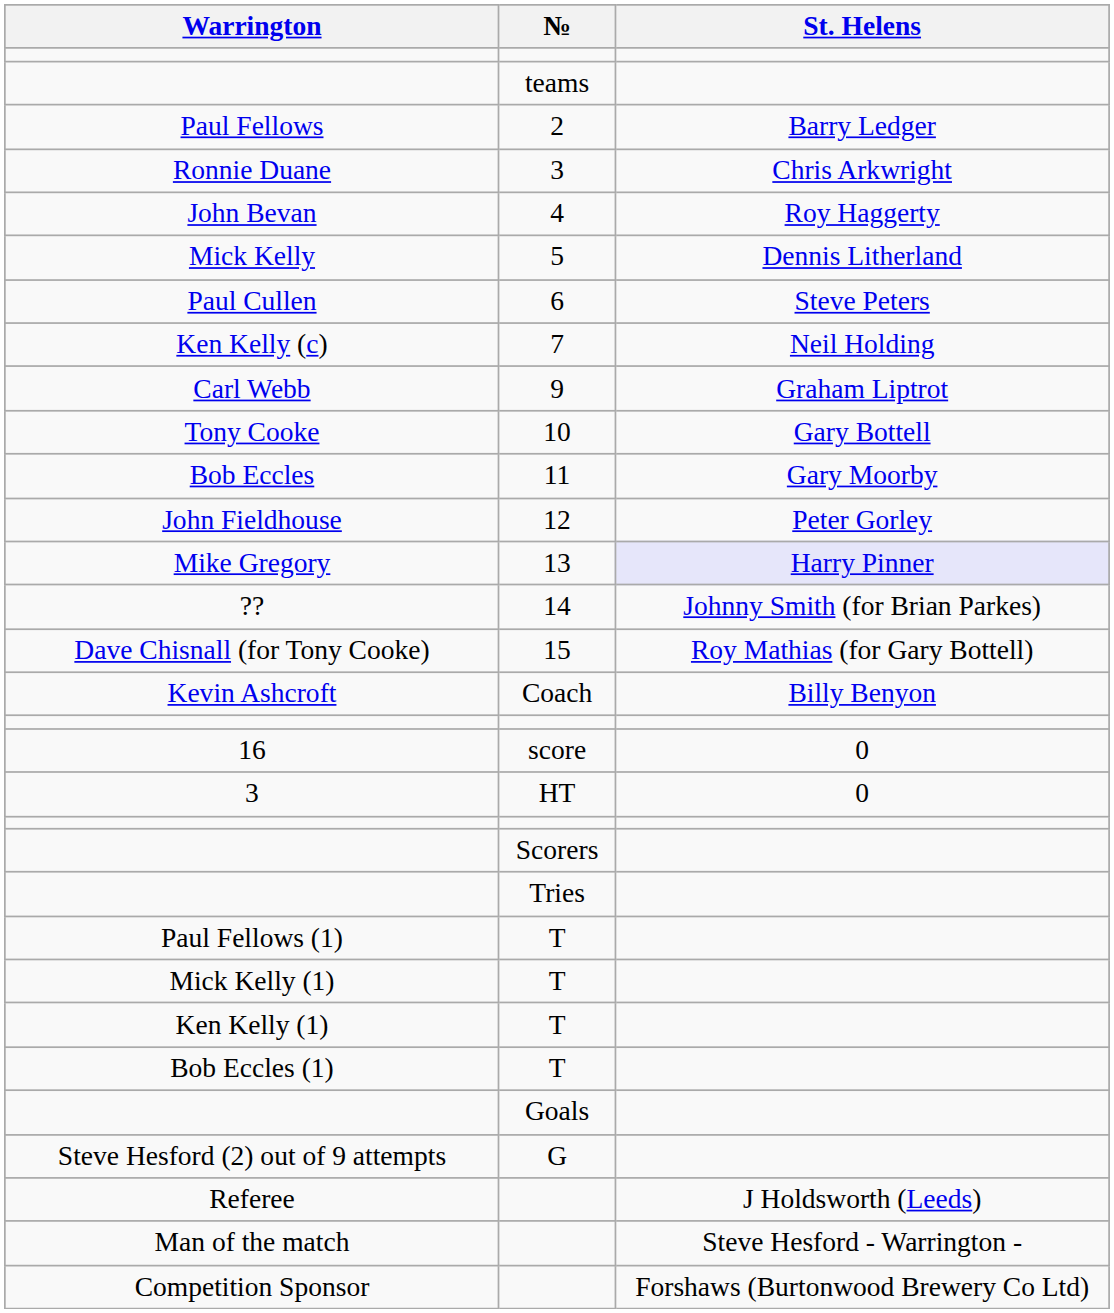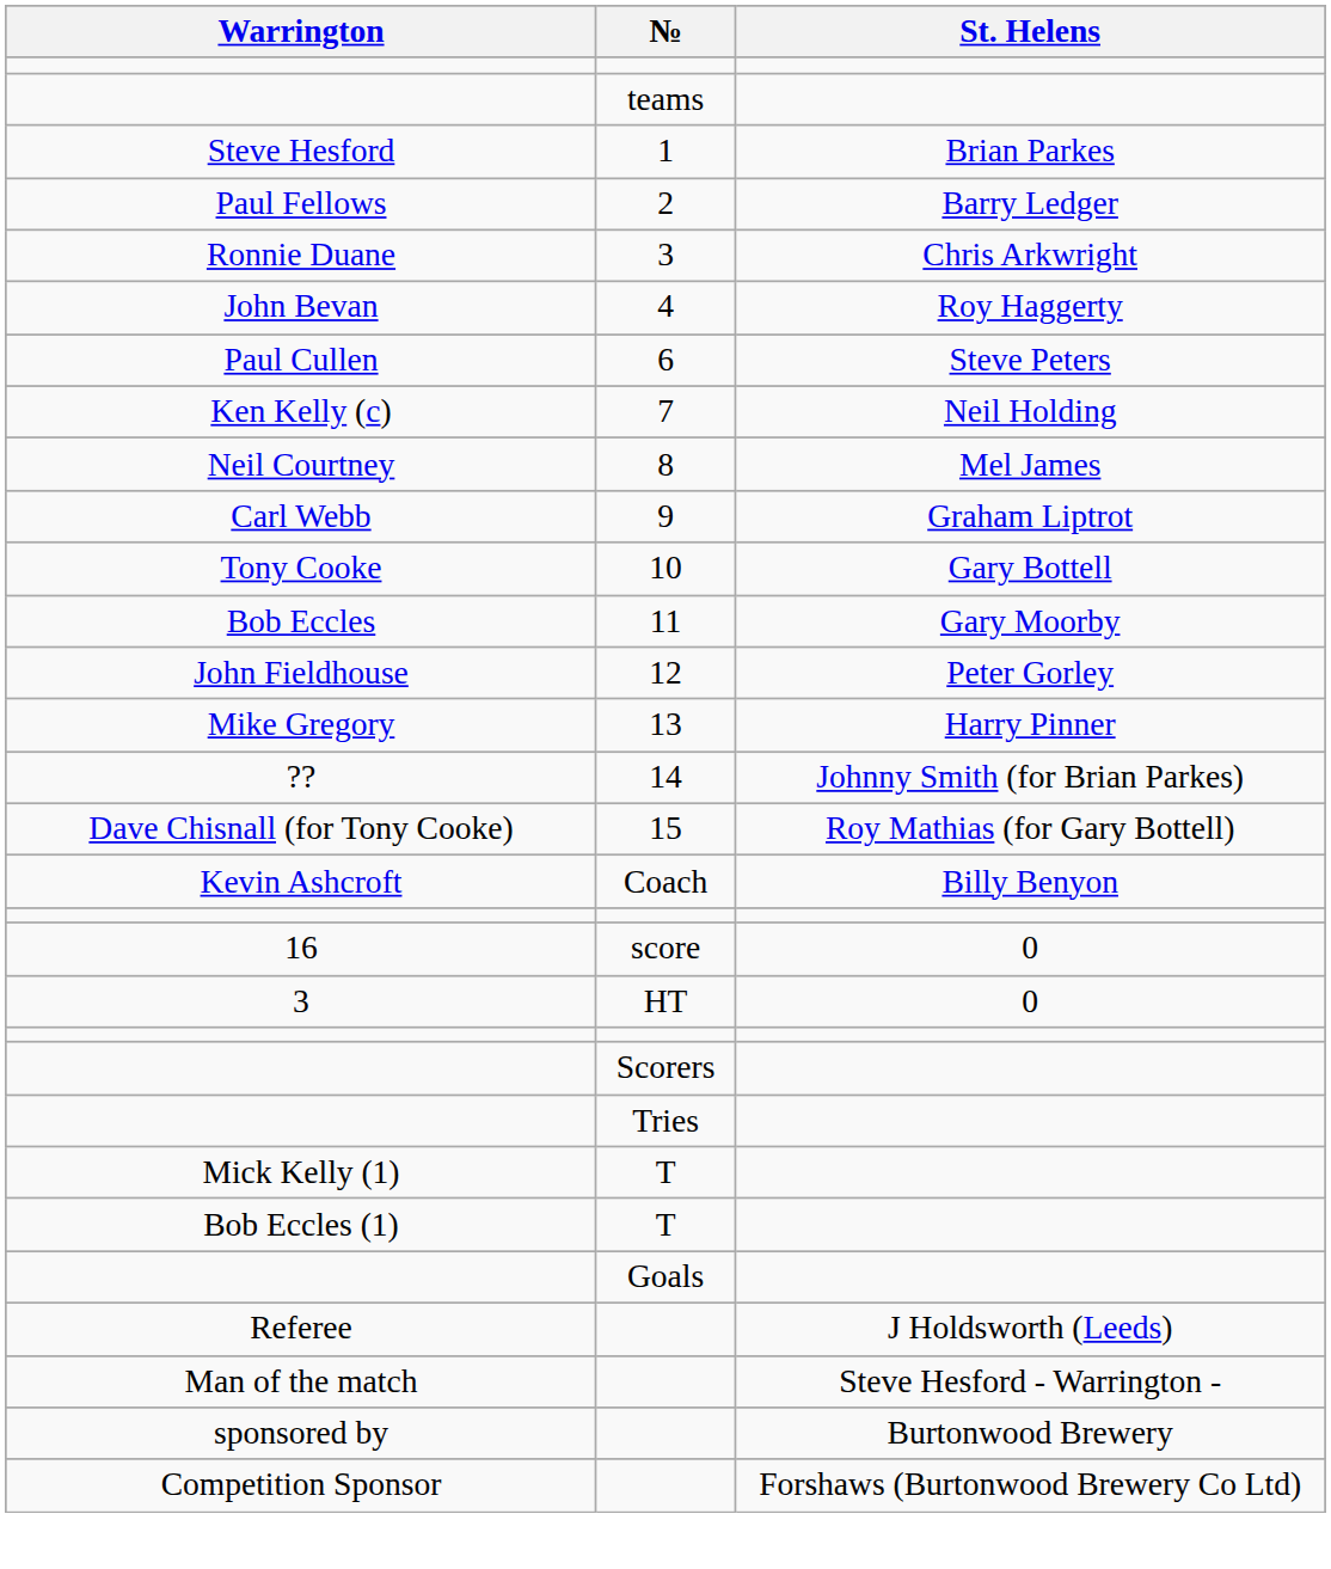+ row: Steve Hesford | 1 | Brian Parkes
- row: Mick Kelly | 5 | Dennis Litherland
+ row: Neil Courtney | 8 | Mel James
Mike Gregory | St. Helens: lavender background -> no background
- row: Paul Fellows (1) | T
- row: Ken Kelly (1) | T
- row: Steve Hesford (2) out of 9 attempts | G
+ row: sponsored by | Burtonwood Brewery
